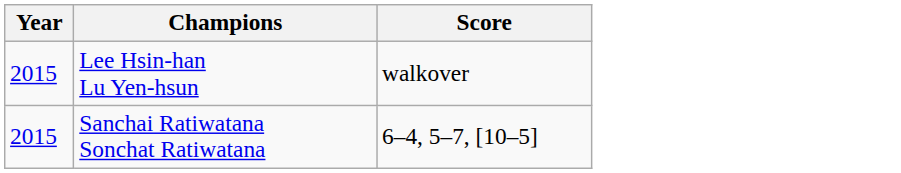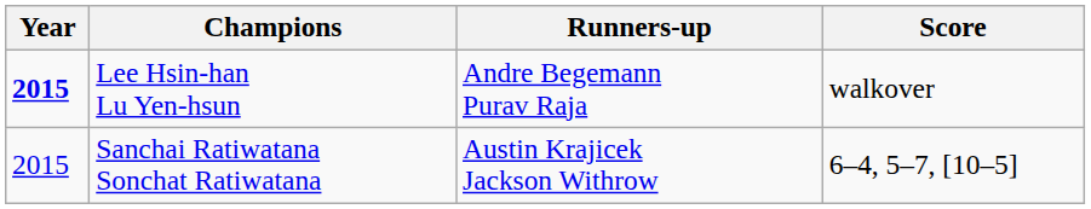+ column: Runners-up | Andre Begemann Purav Raja | Austin Krajicek Jackson Withrow
Lee Hsin-han Lu Yen-hsun | Year: normal -> bold
